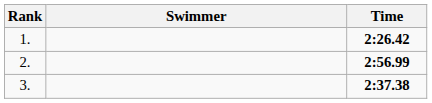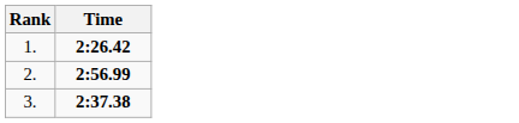- column: Swimmer
